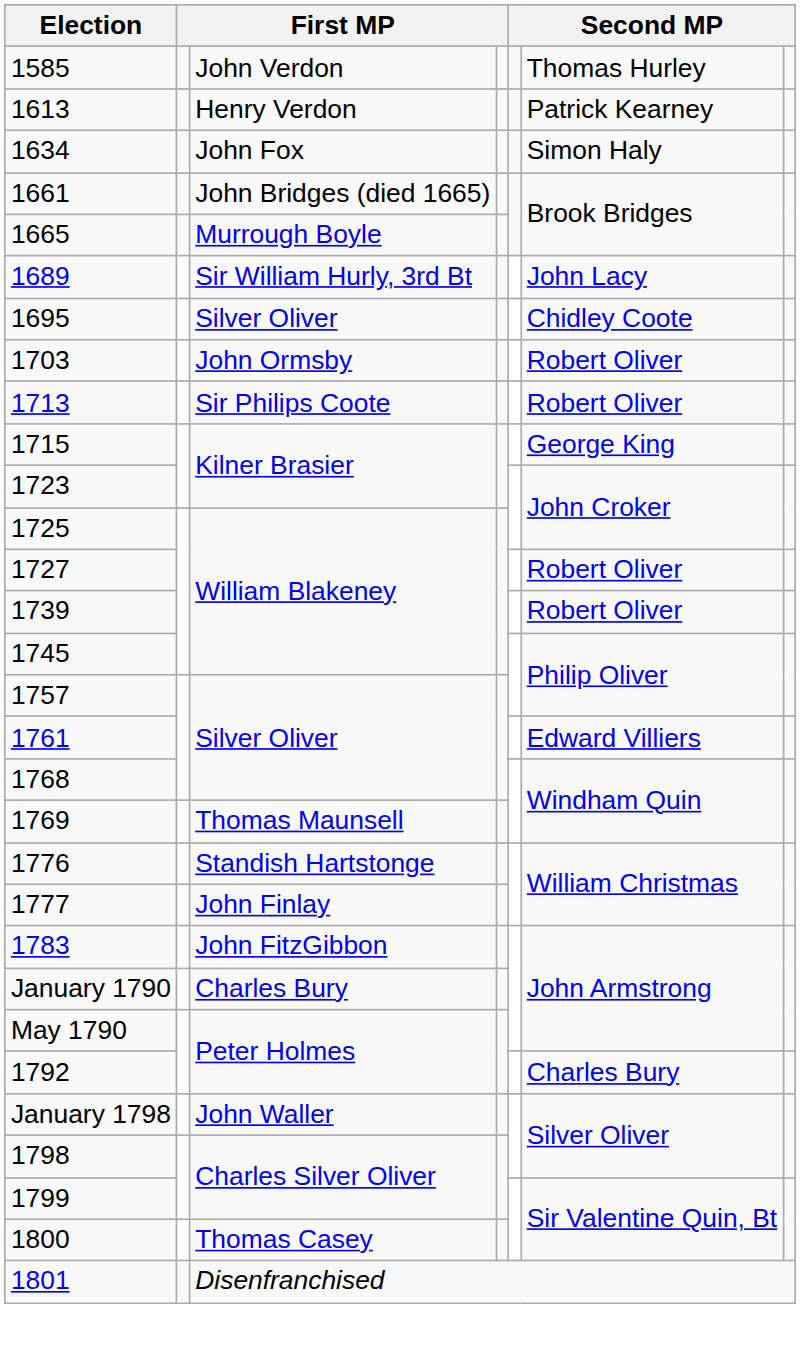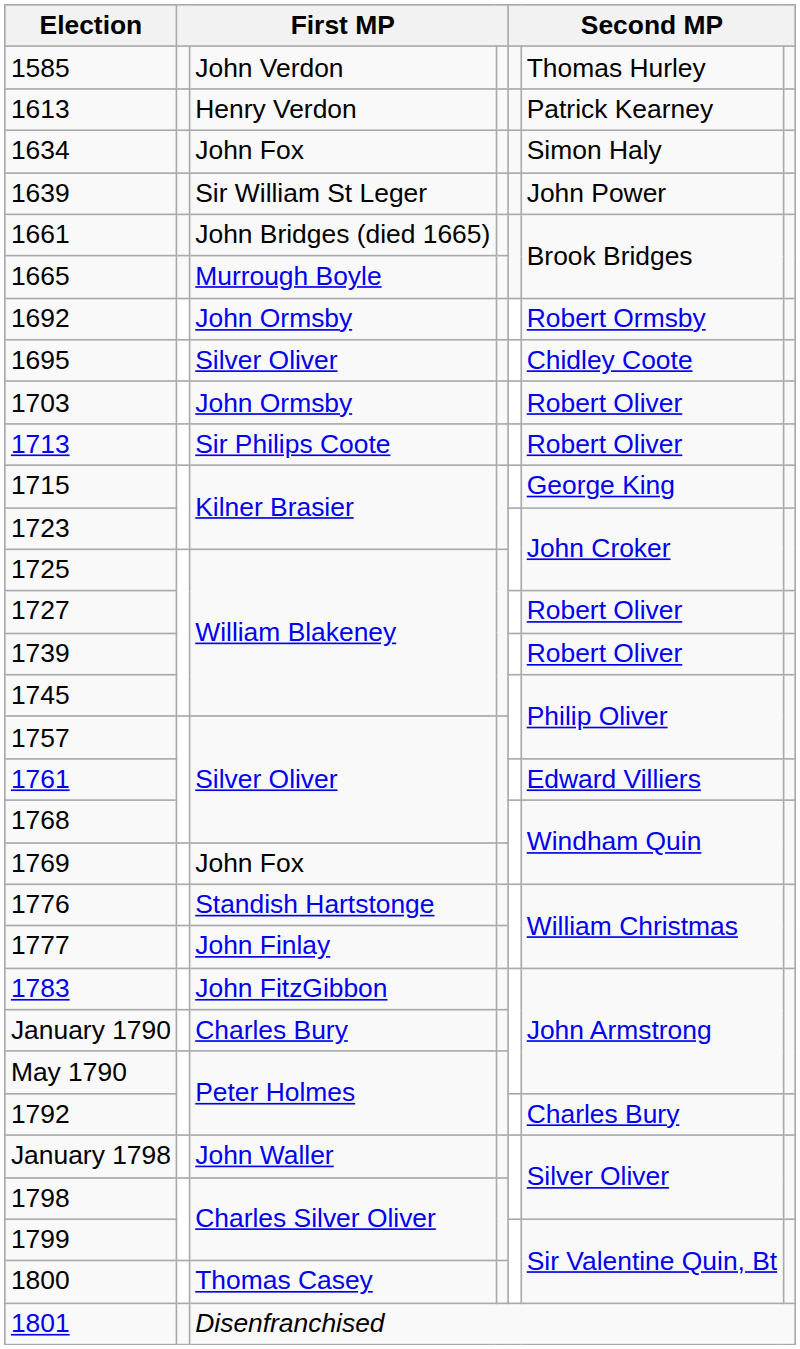+ row: 1639 | Sir William St Leger | John Power
- row: 1689 | Sir William Hurly, 3rd Bt | John Lacy
+ row: 1692 | John Ormsby | Robert Ormsby
1769 | column 3: Thomas Maunsell -> John Fox
